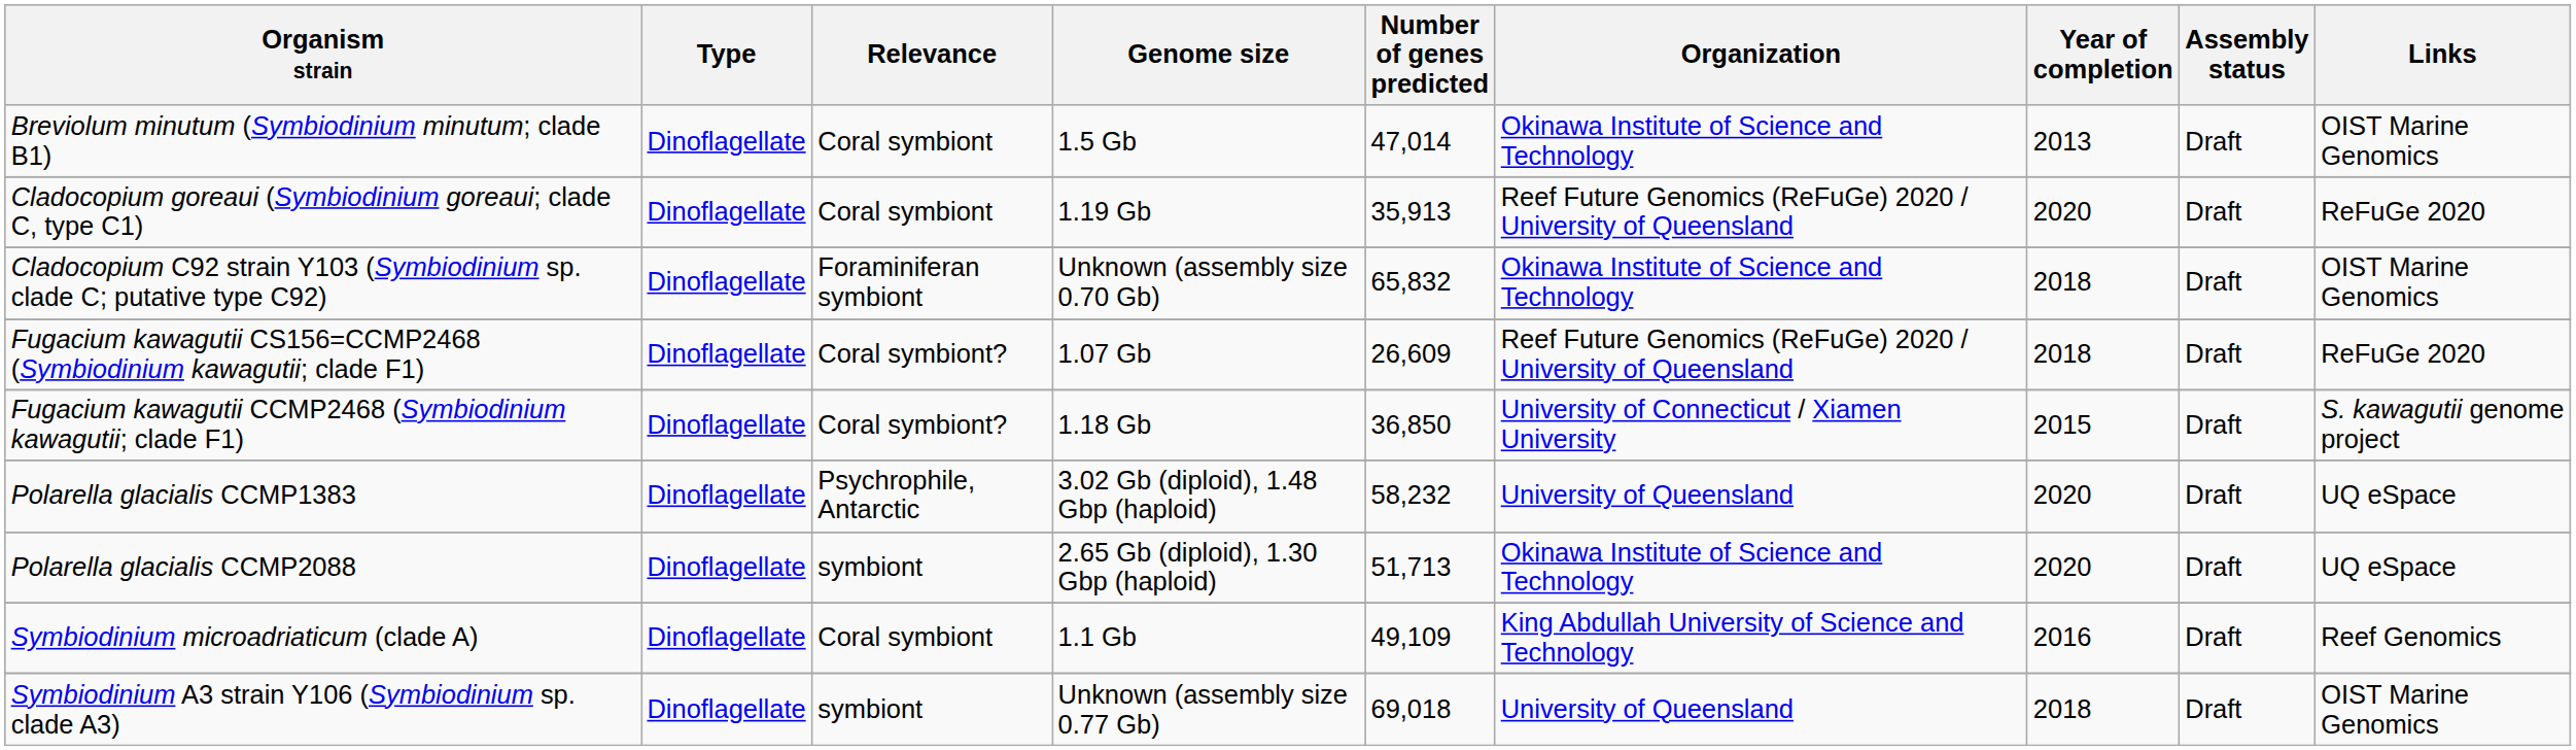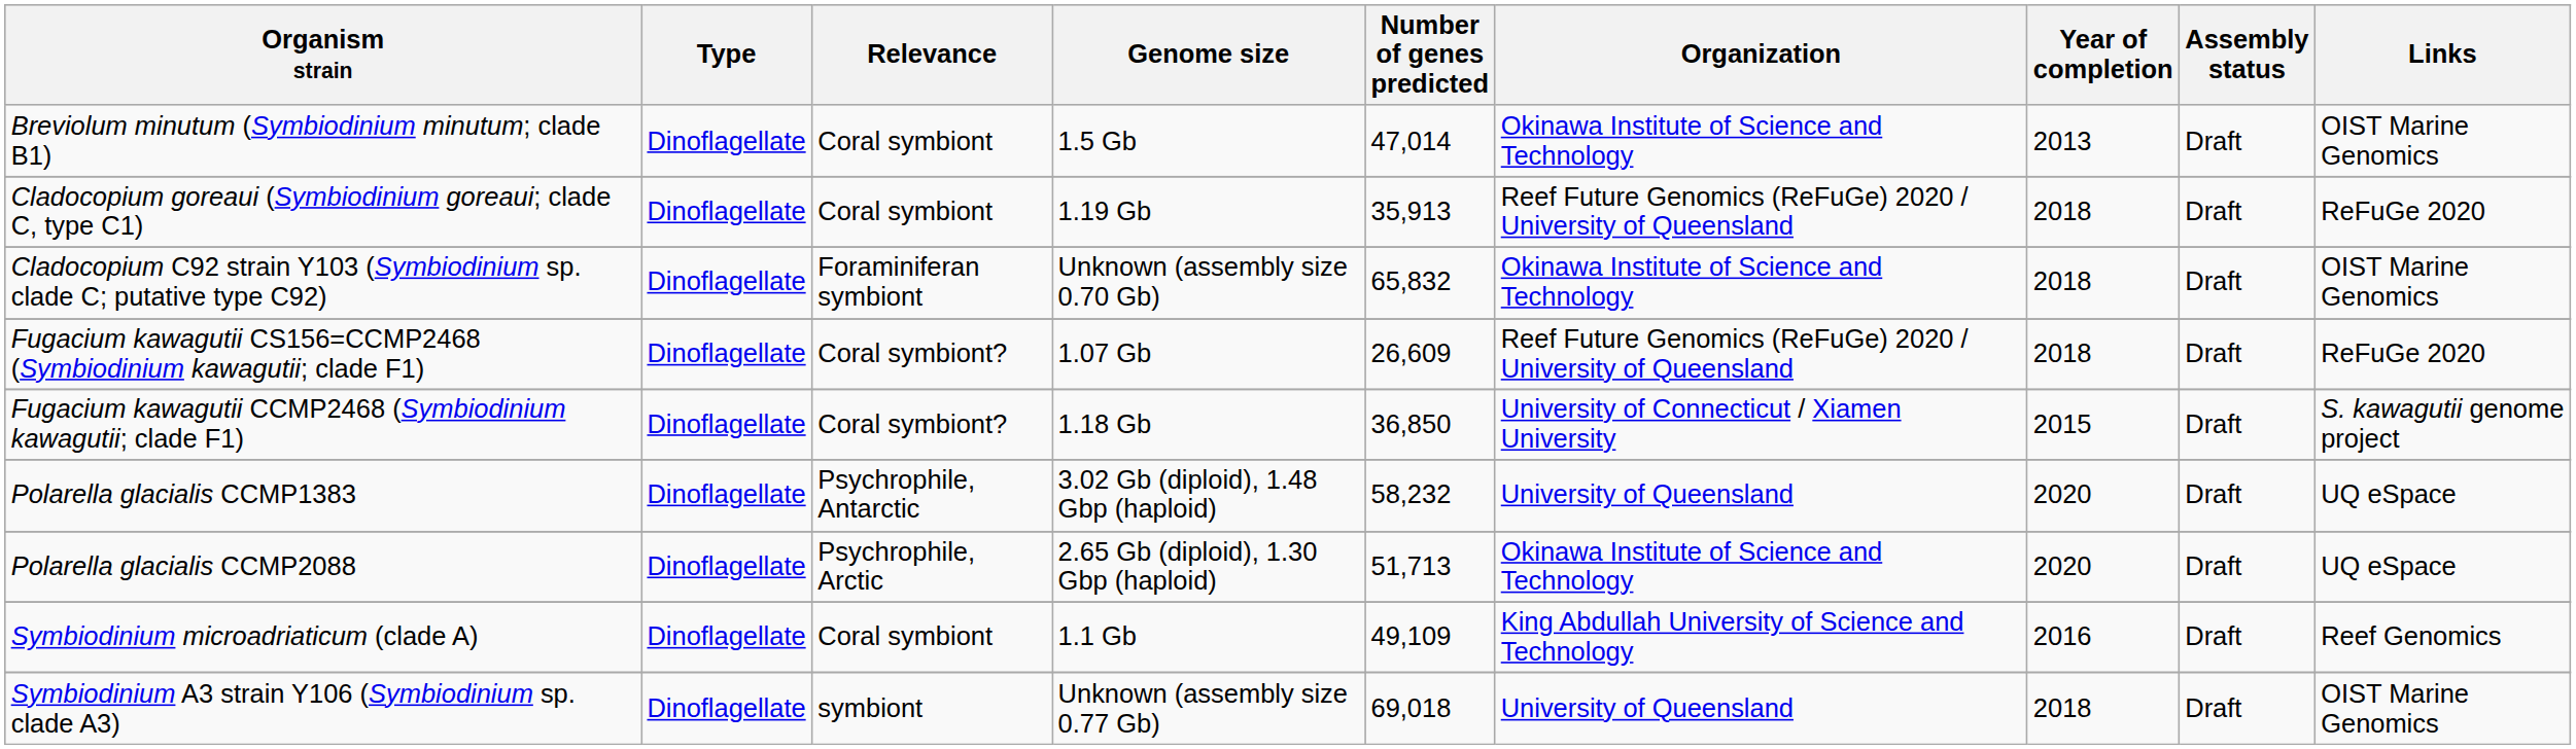Cladocopium goreaui (Symbiodinium goreaui; clade C, type C1) | Year of completion: 2020 -> 2018
Polarella glacialis CCMP2088 | Relevance: symbiont -> Psychrophile, Arctic
